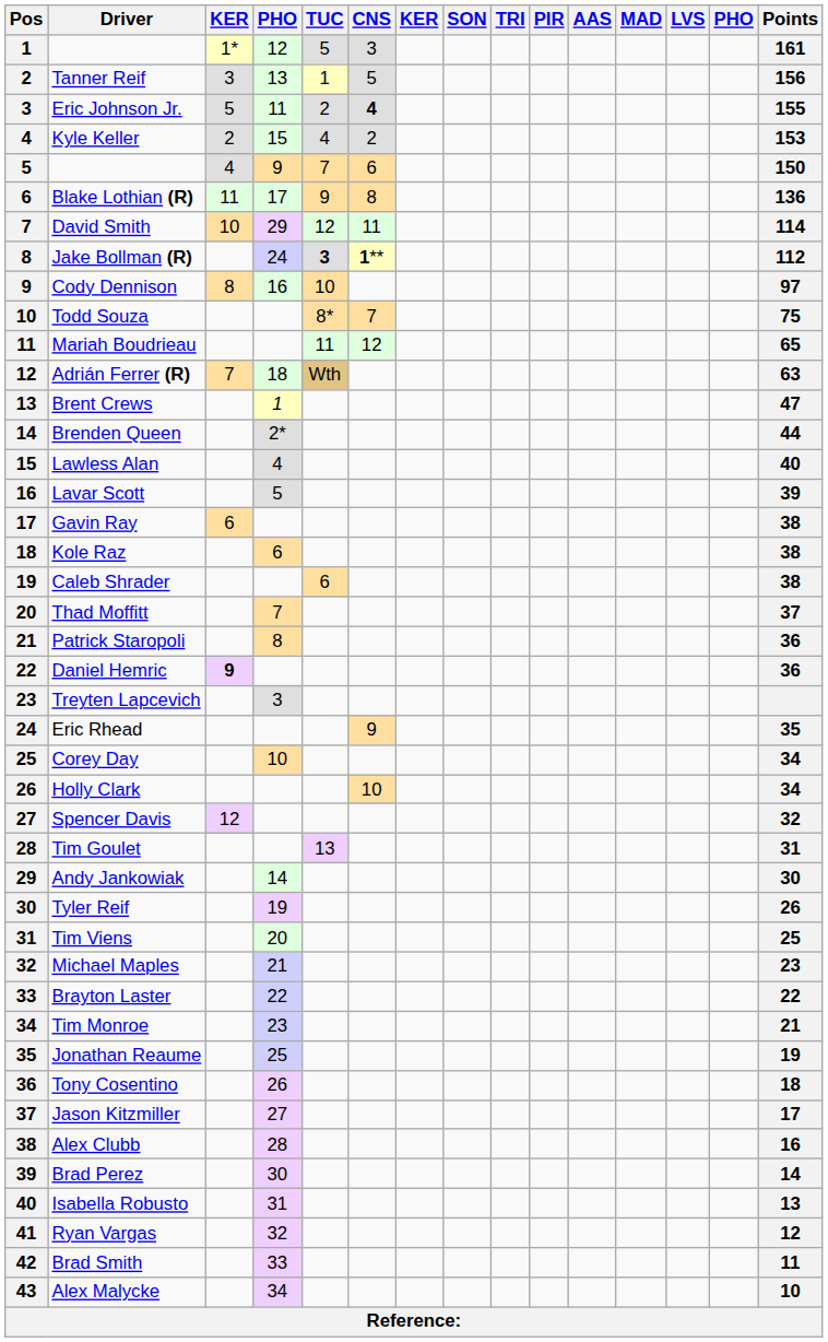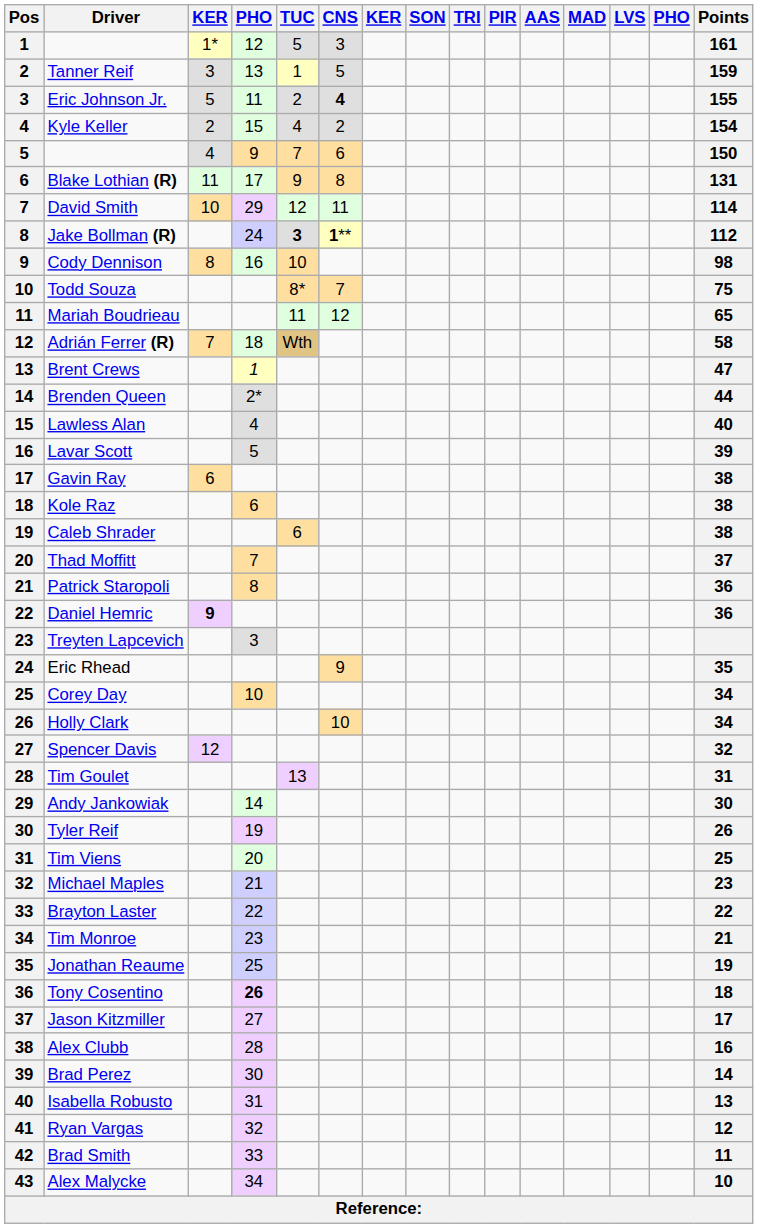Tanner Reif | Points: 156 -> 159
Kyle Keller | Points: 153 -> 154
Blake Lothian (R) | Points: 136 -> 131
Cody Dennison | Points: 97 -> 98
Adrián Ferrer (R) | Points: 63 -> 58
Tony Cosentino | column 4: normal -> bold
